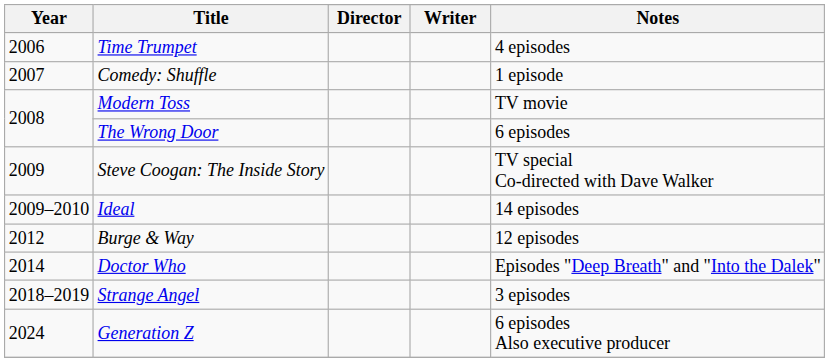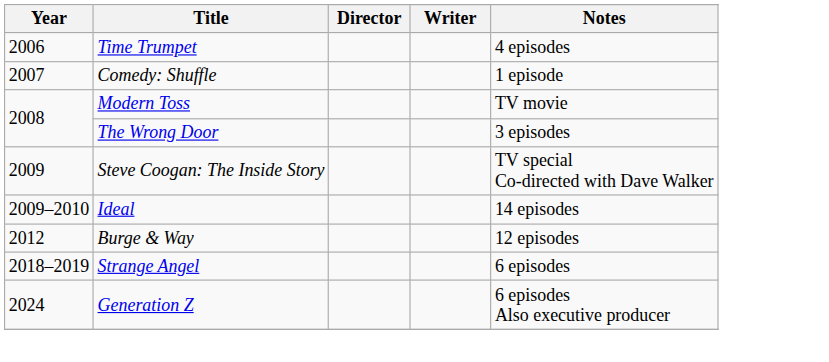The Wrong Door | Notes: 6 episodes -> 3 episodes
- row: 2014 | Doctor Who | Episodes "Deep Breath" and "Into the Dalek"
Strange Angel | Notes: 3 episodes -> 6 episodes
